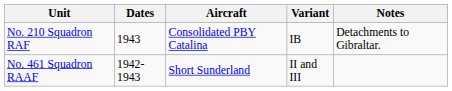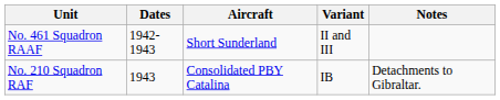rows swapped: No. 210 Squadron RAF <-> No. 461 Squadron RAAF
